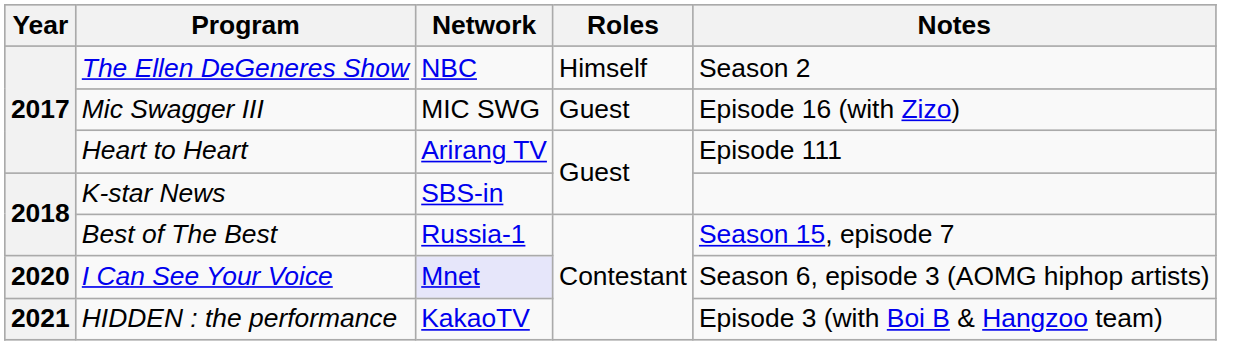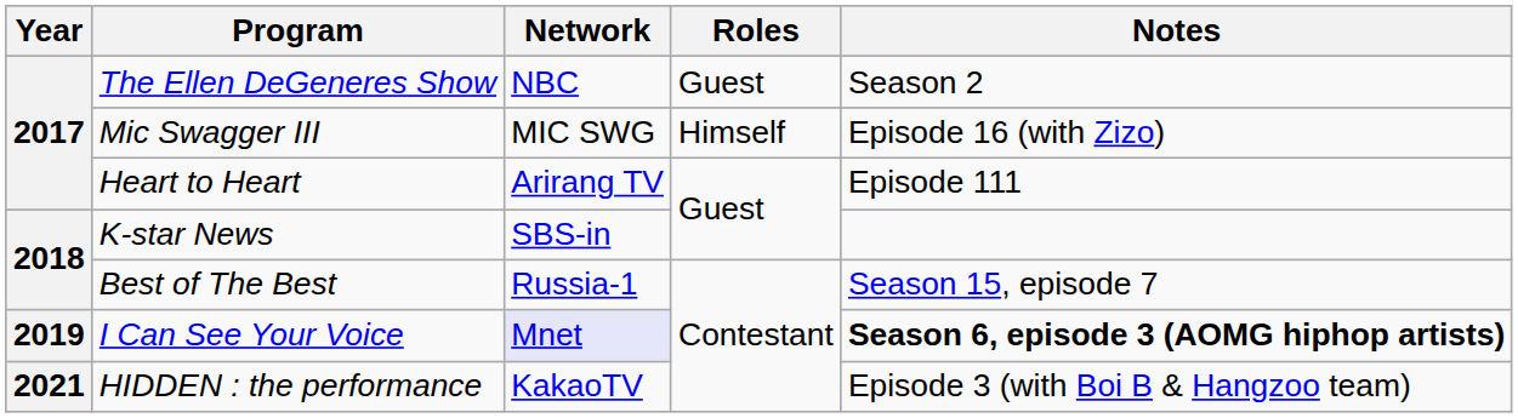The Ellen DeGeneres Show | Roles: Himself -> Guest
Mic Swagger III | Roles: Guest -> Himself
I Can See Your Voice | Year: 2020 -> 2019
I Can See Your Voice | Notes: normal -> bold
